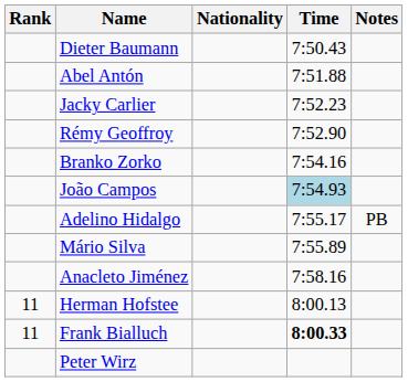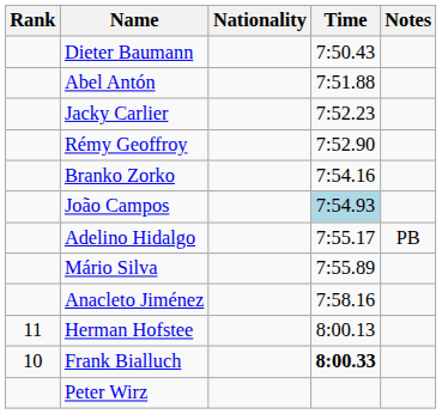Frank Bialluch | Rank: 11 -> 10
